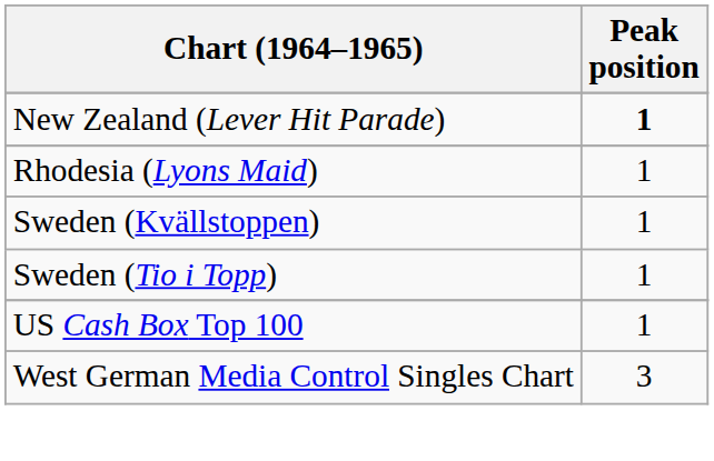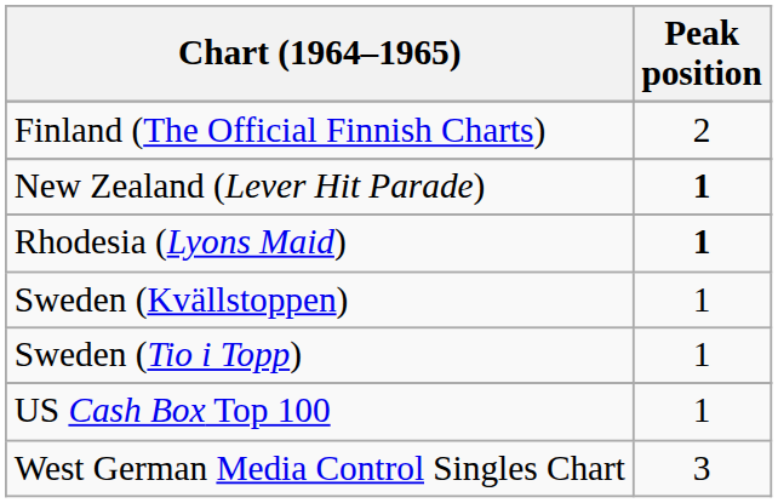+ row: Finland (The Official Finnish Charts) | 2
Rhodesia (Lyons Maid) | Peak position: normal -> bold
